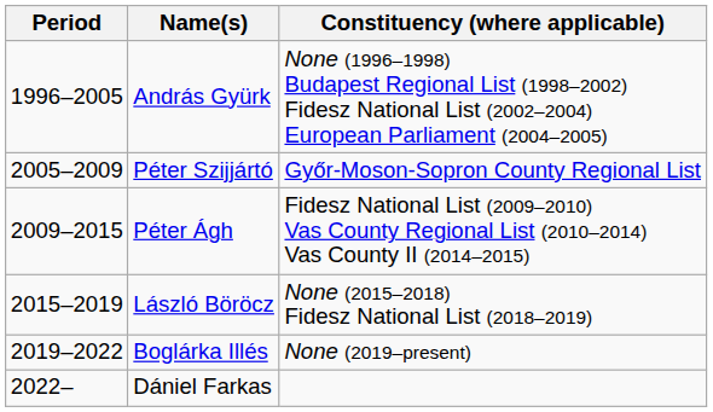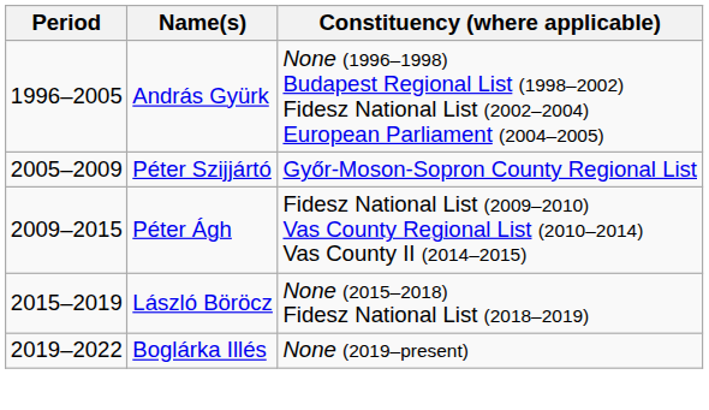- row: 2022– | Dániel Farkas
